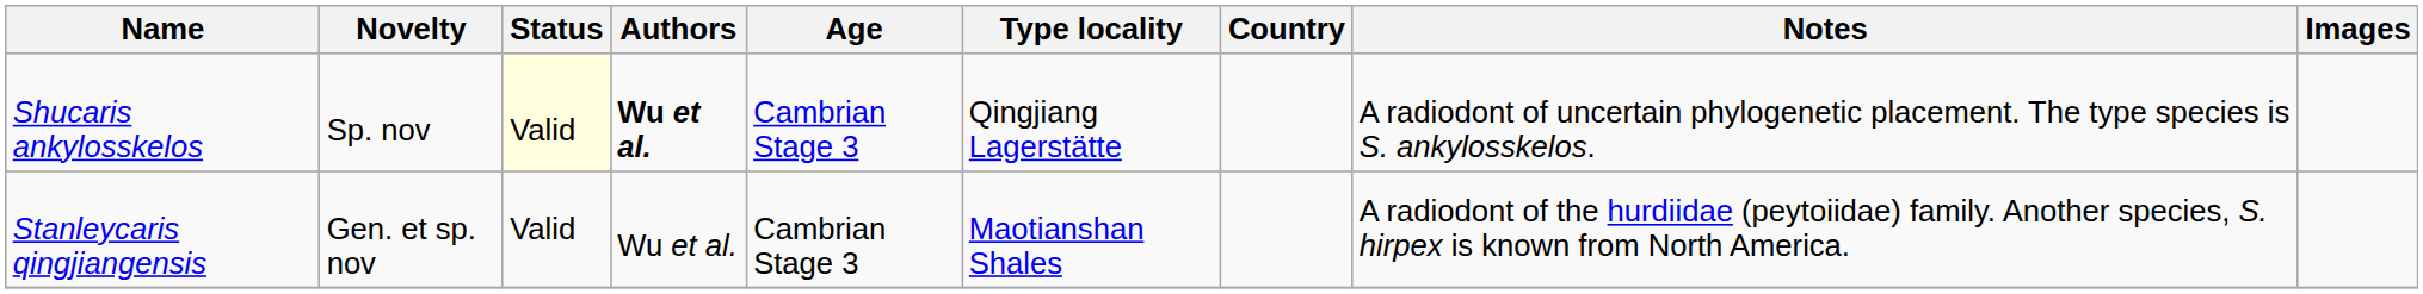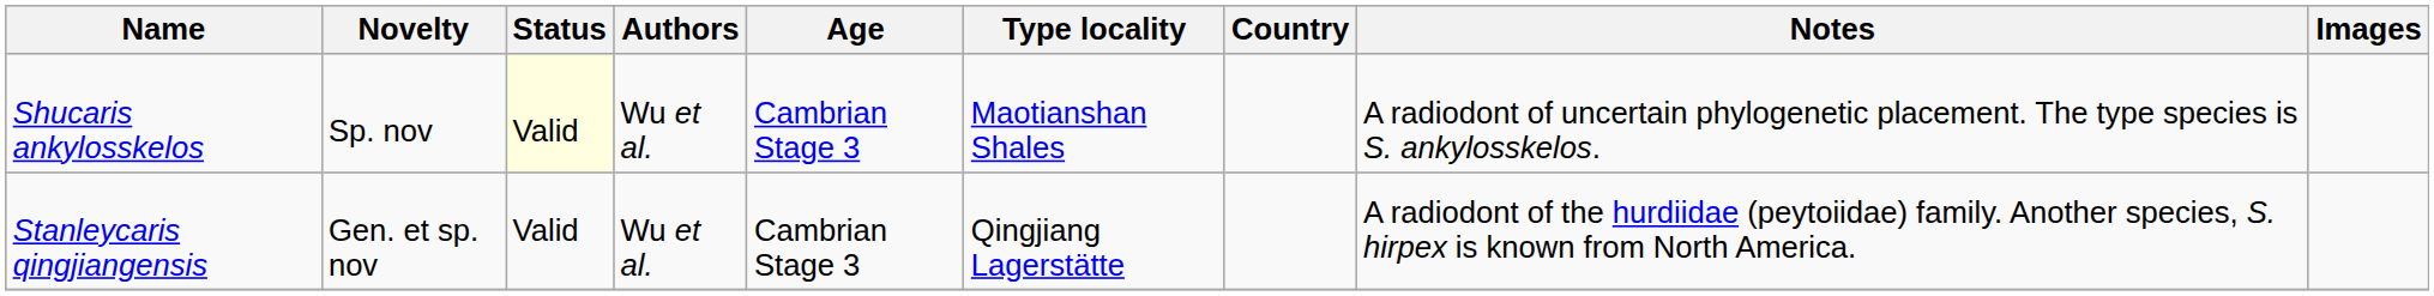Shucaris ankylosskelos | Authors: bold -> normal
Shucaris ankylosskelos | Type locality: Qingjiang Lagerstätte -> Maotianshan Shales
Stanleycaris qingjiangensis | Type locality: Maotianshan Shales -> Qingjiang Lagerstätte
